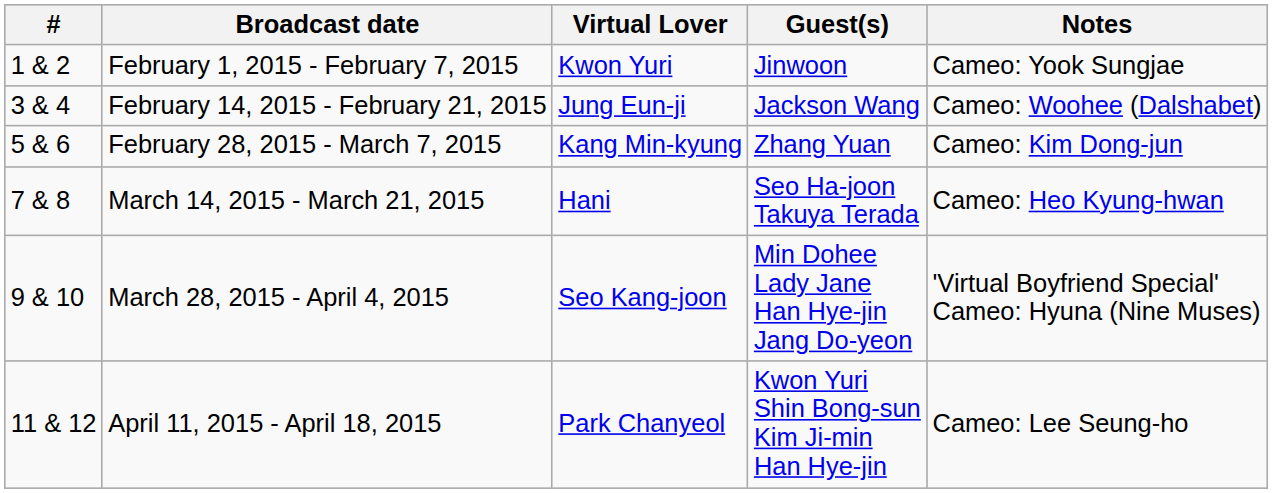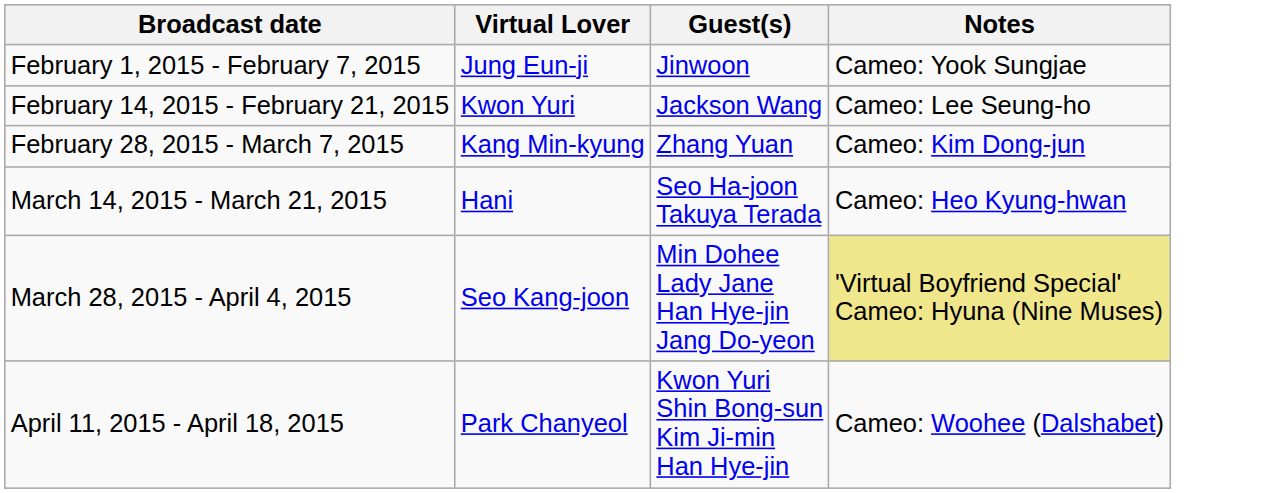- column: # | 1 & 2 | 3 & 4 | 5 & 6 | 7 & 8 | 9 & 10 | 11 & 12
February 1, 2015 - February 7, 2015 | Virtual Lover: Kwon Yuri -> Jung Eun-ji
February 14, 2015 - February 21, 2015 | Virtual Lover: Jung Eun-ji -> Kwon Yuri
February 14, 2015 - February 21, 2015 | Notes: Cameo: Woohee (Dalshabet) -> Cameo: Lee Seung-ho
March 28, 2015 - April 4, 2015 | Notes: no background -> khaki background
April 11, 2015 - April 18, 2015 | Notes: Cameo: Lee Seung-ho -> Cameo: Woohee (Dalshabet)
